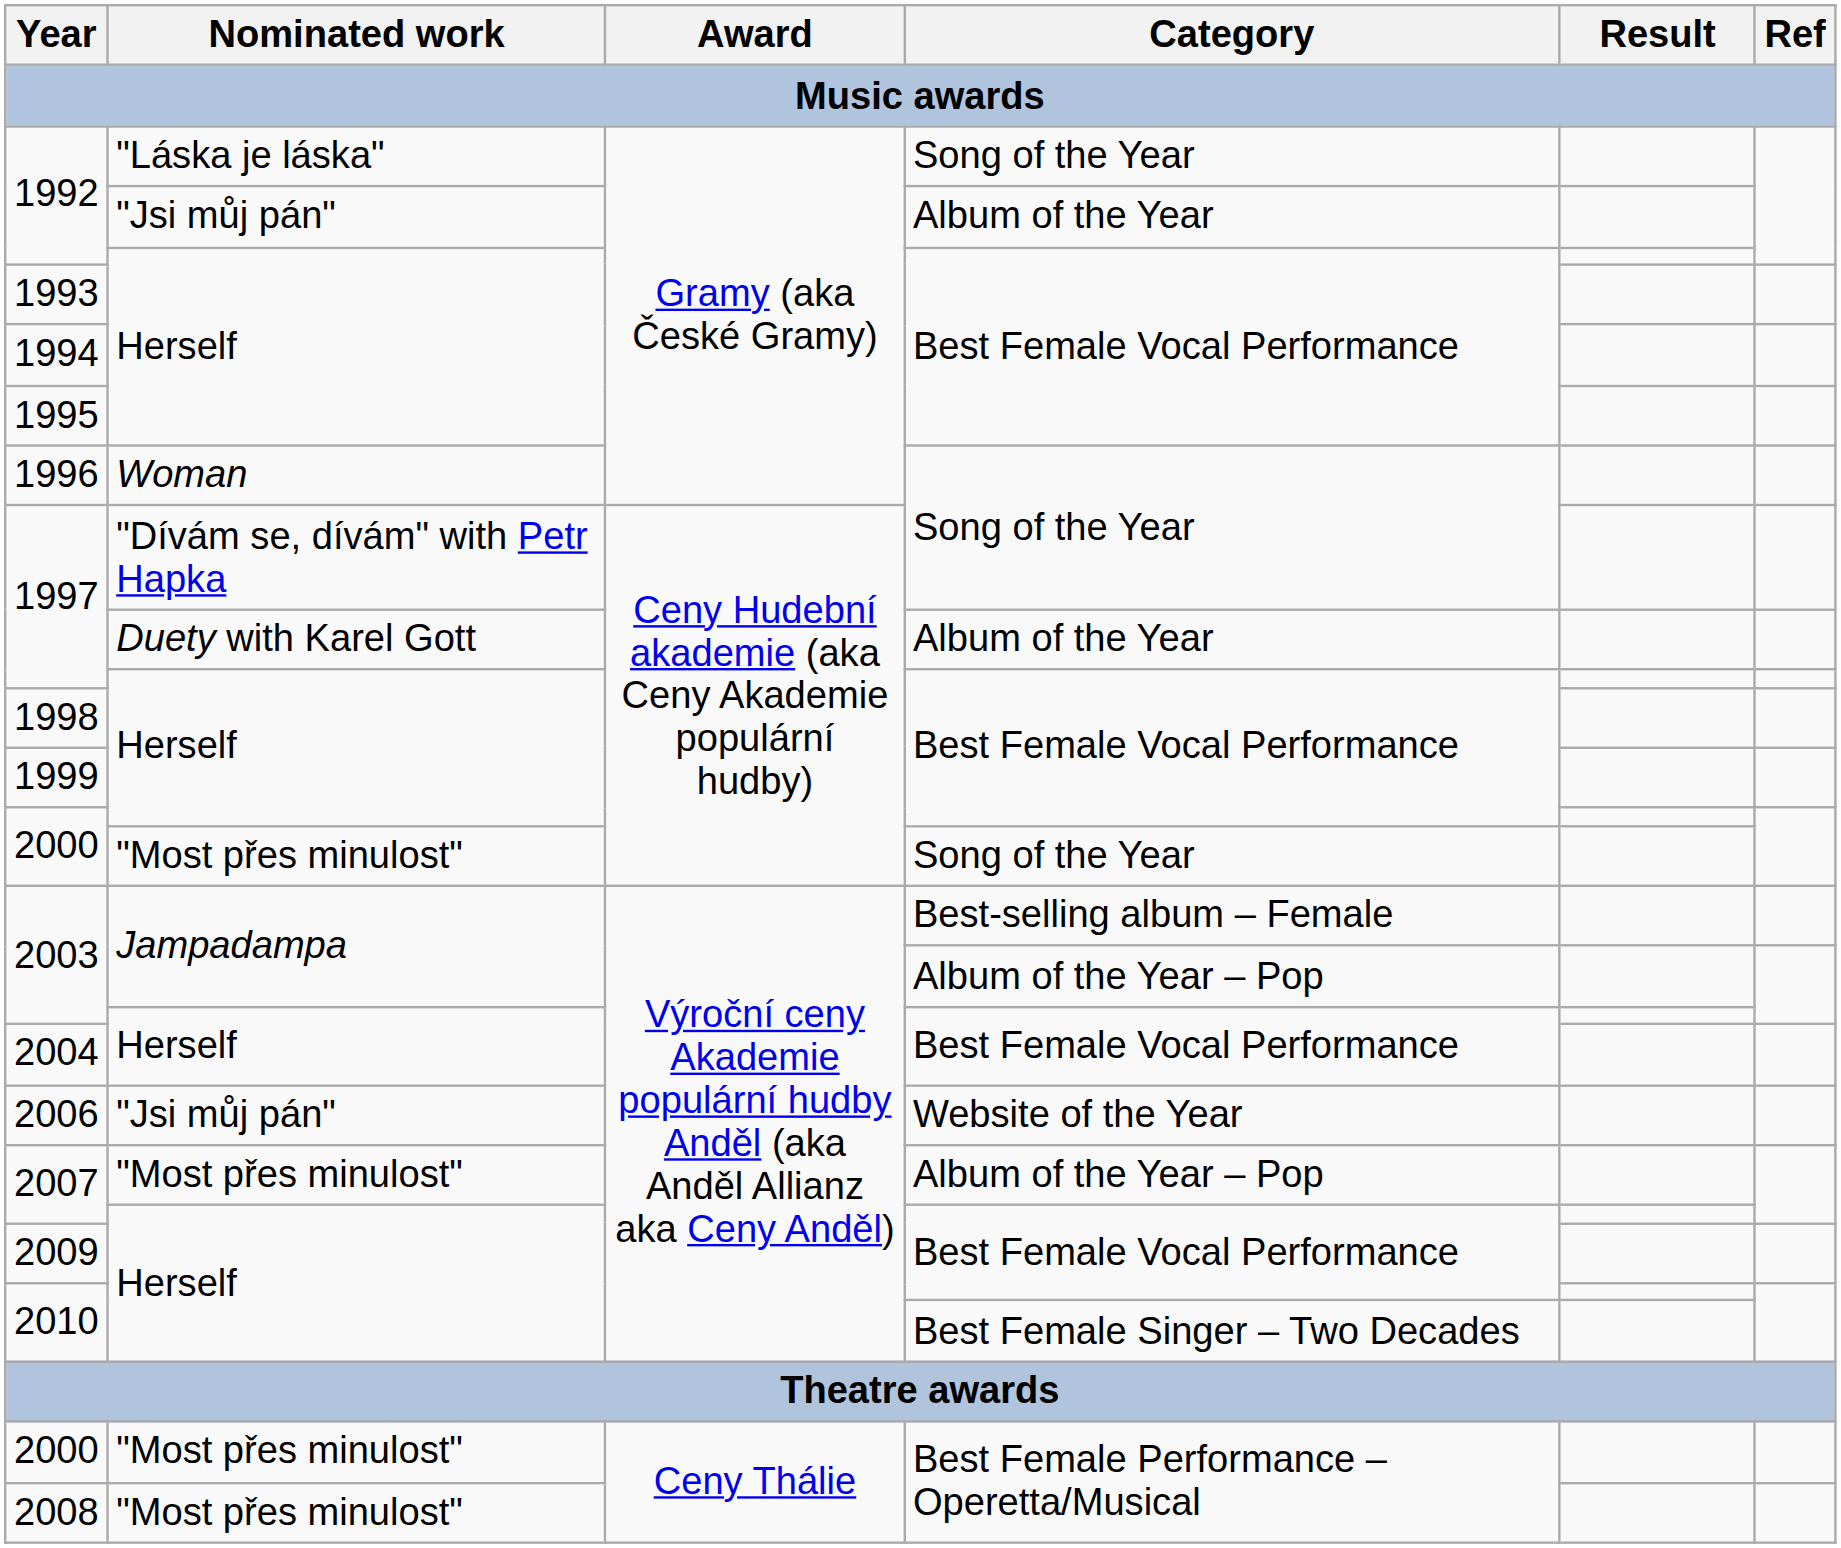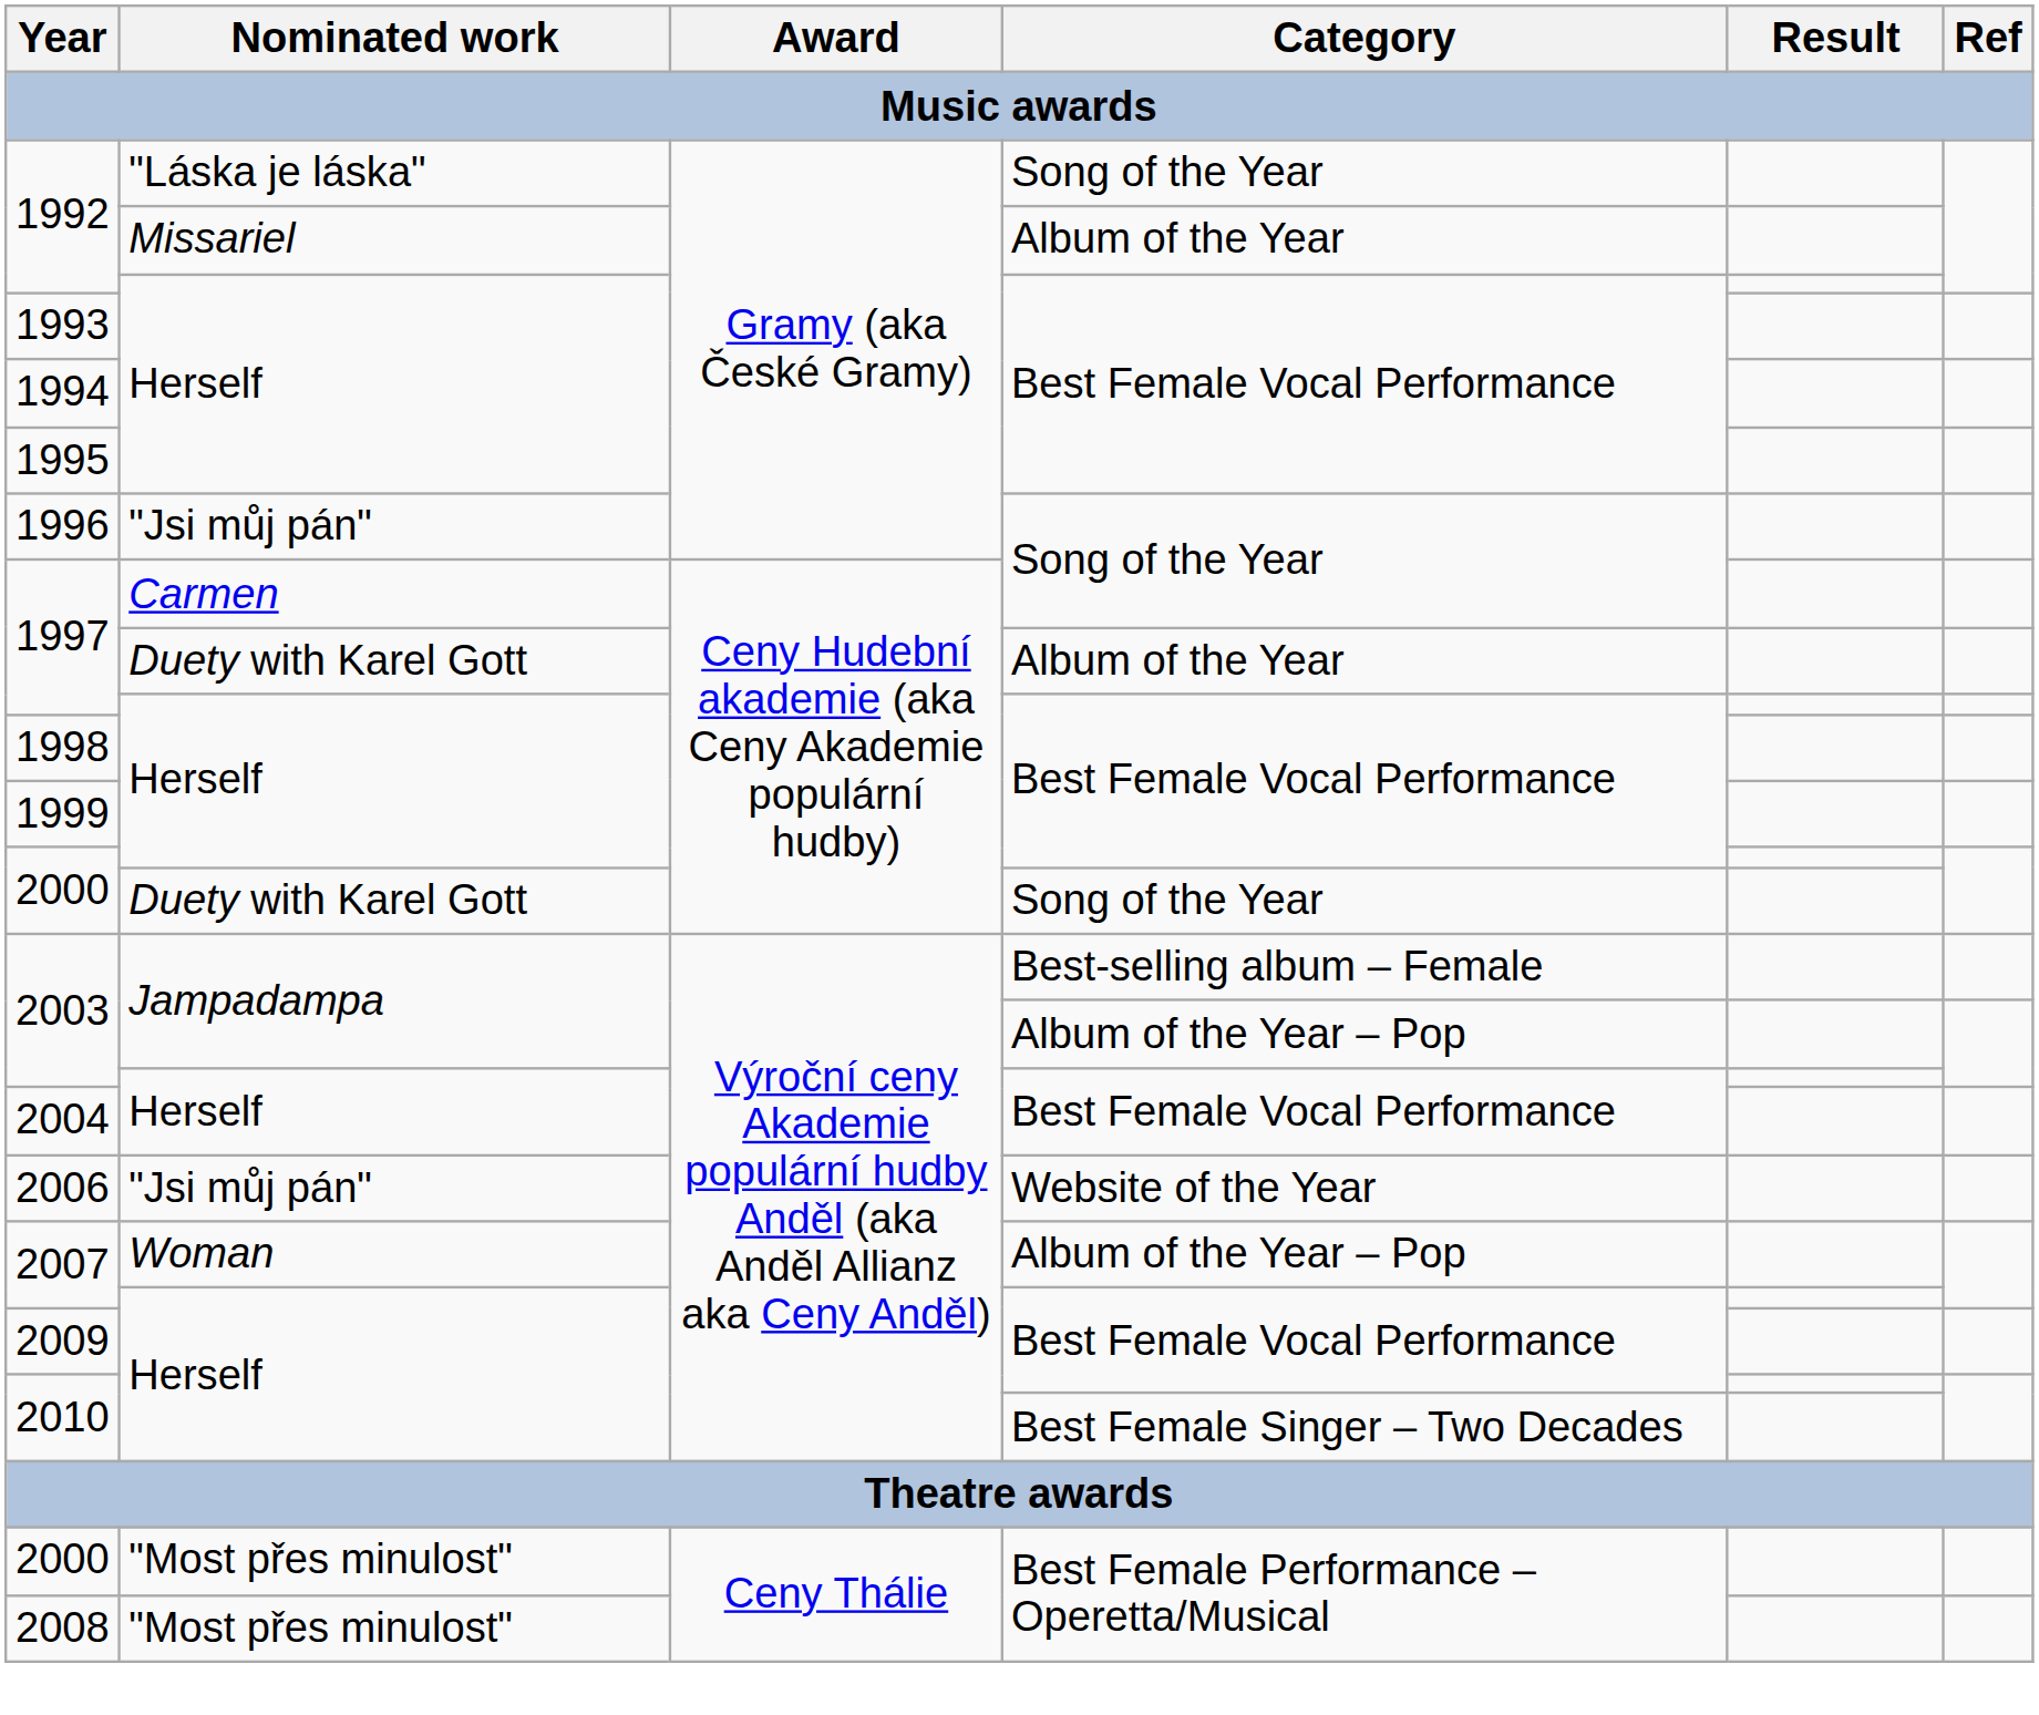1992 / Album of the Year | Nominated work: "Jsi můj pán" -> Missariel
1996 | Nominated work: Woman -> "Jsi můj pán"
1997 / Song of the Year | Nominated work: "Dívám se, dívám" with Petr Hapka -> Carmen
2000 / Song of the Year | Nominated work: "Most přes minulost" -> Duety with Karel Gott
2007 / Album of the Year – Pop | Nominated work: "Most přes minulost" -> Woman
